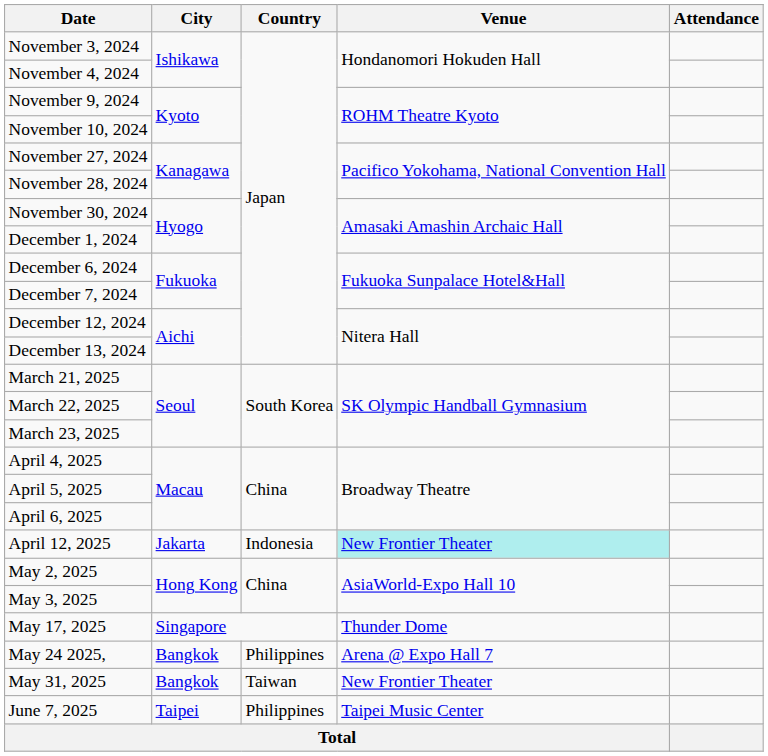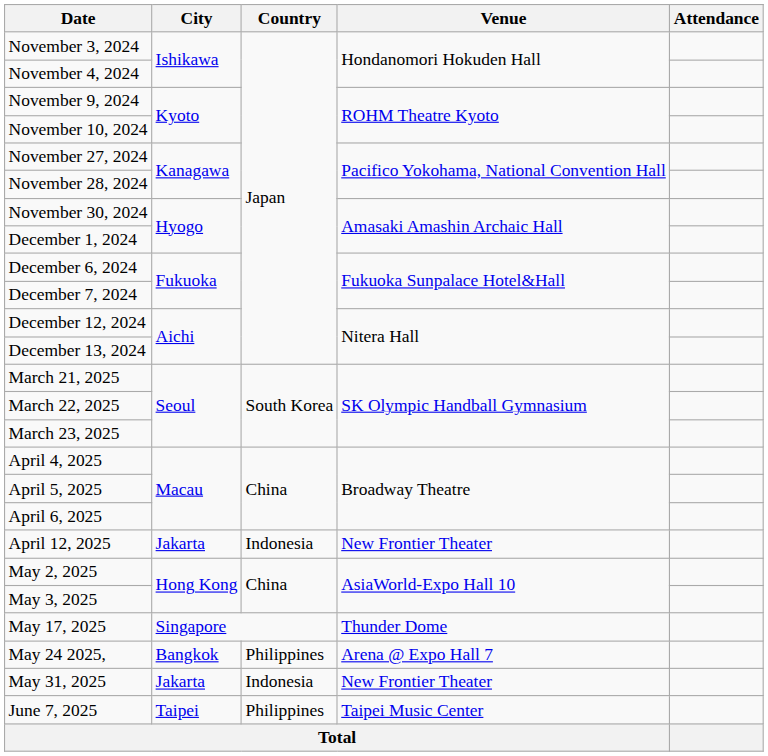April 12, 2025 | Venue: paleturquoise background -> no background
May 31, 2025 | City: Bangkok -> Jakarta
May 31, 2025 | Country: Taiwan -> Indonesia
